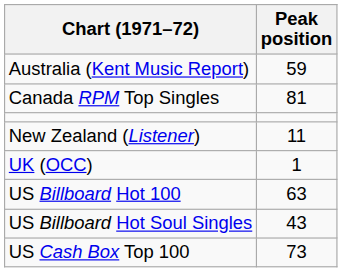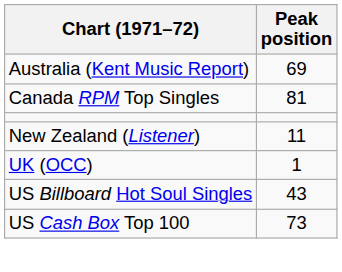Australia (Kent Music Report) | Peak position: 59 -> 69
- row: US Billboard Hot 100 | 63
